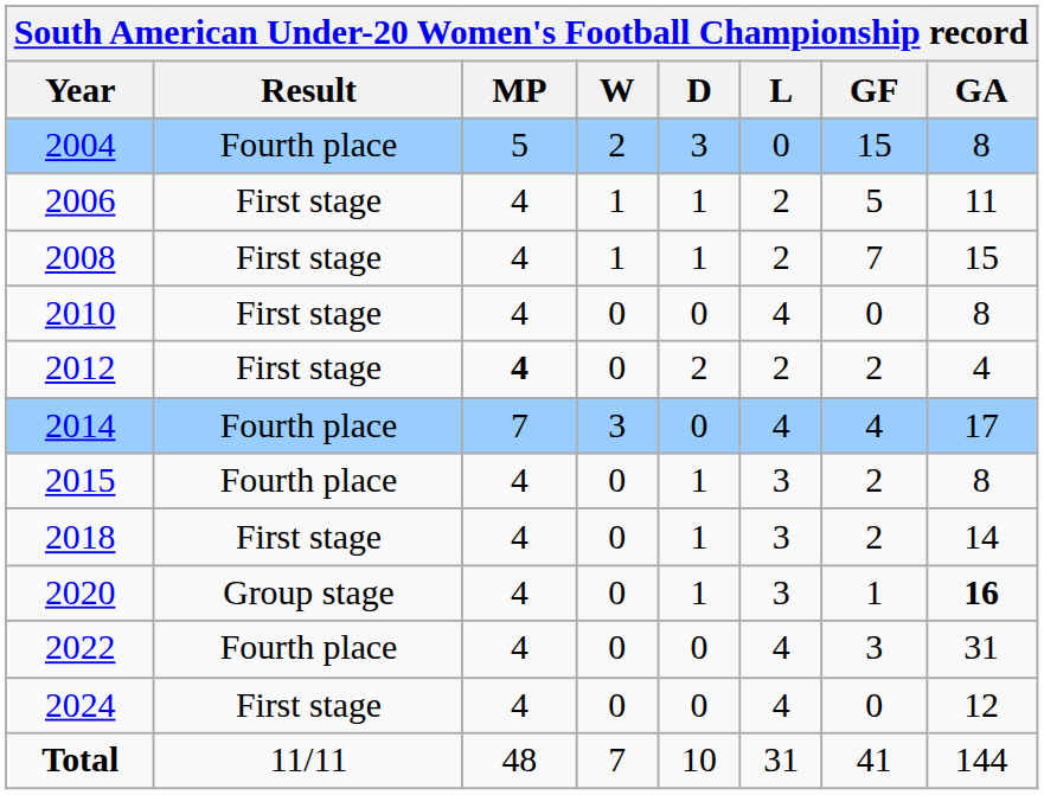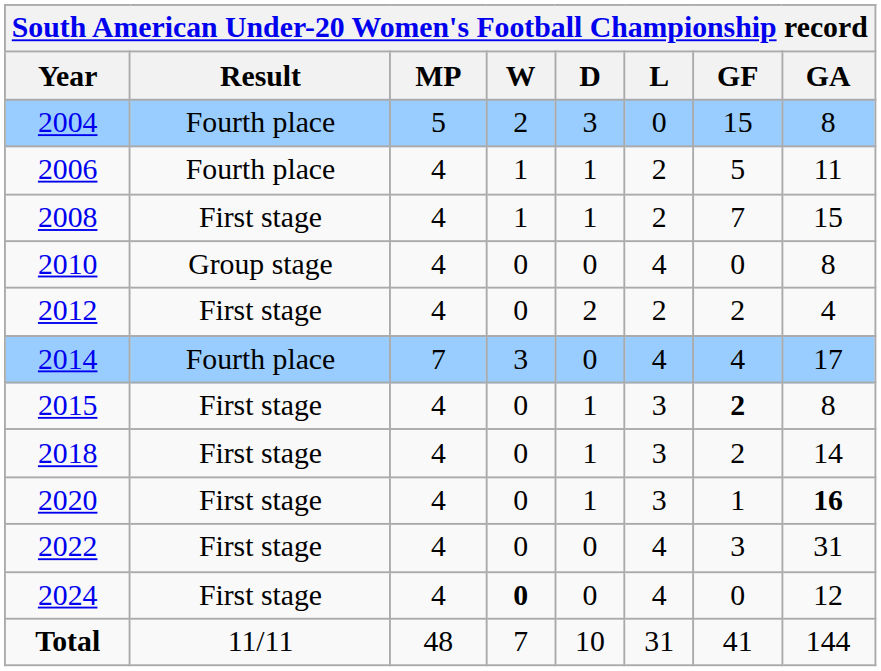2006 | Result: First stage -> Fourth place
2010 | Result: First stage -> Group stage
2012 | MP: bold -> normal
2015 | Result: Fourth place -> First stage
2015 | GF: normal -> bold
2020 | Result: Group stage -> First stage
2022 | Result: Fourth place -> First stage
2024 | W: normal -> bold
